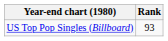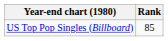US Top Pop Singles (Billboard) | Rank: 93 -> 85
